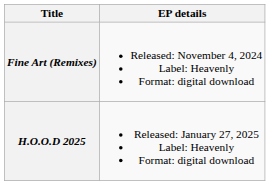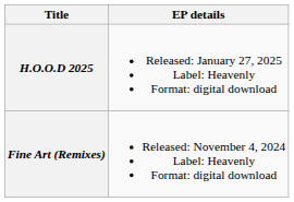rows swapped: Fine Art (Remixes) <-> H.O.O.D 2025
